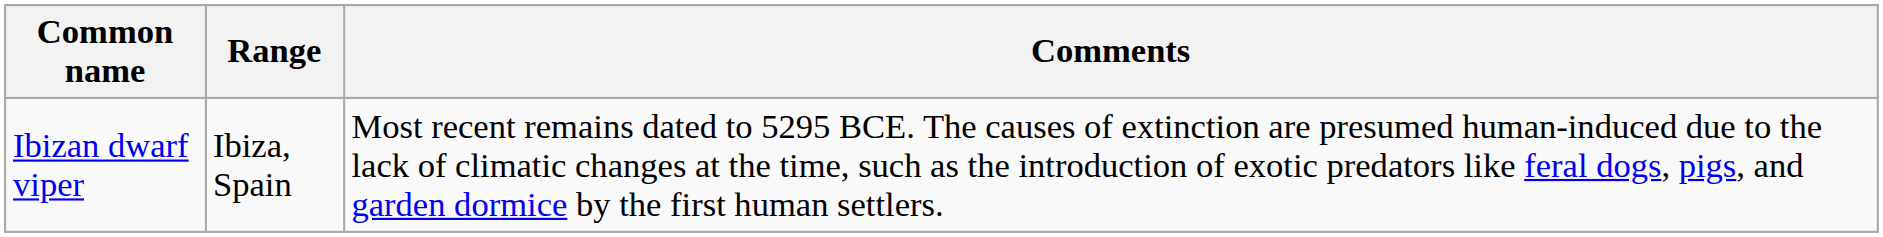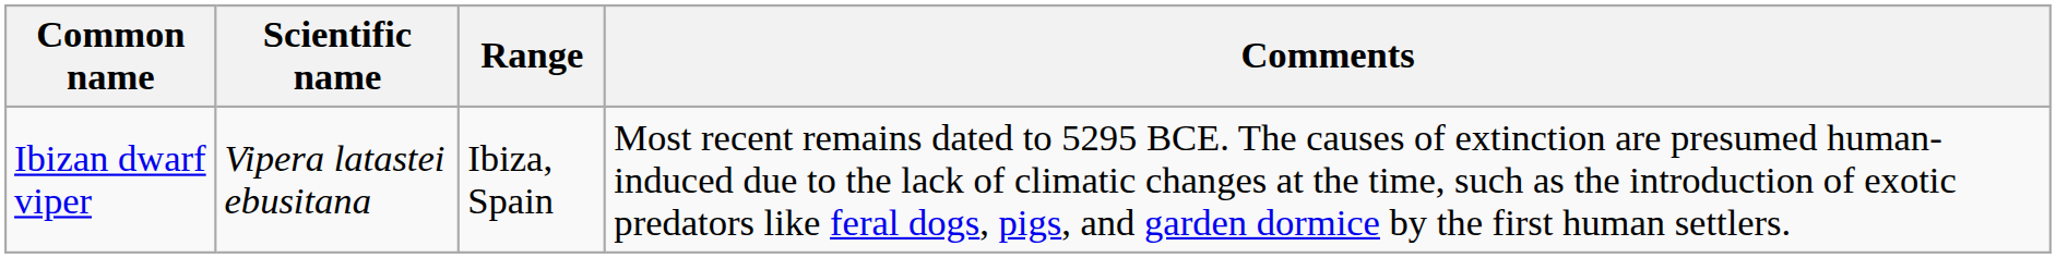+ column: Scientific name | Vipera latastei ebusitana
